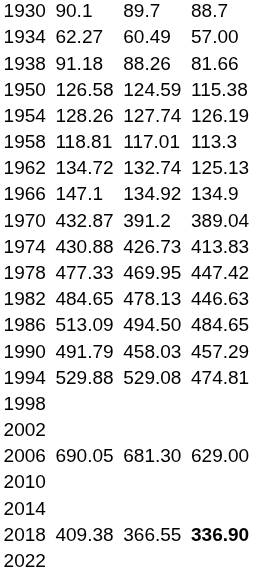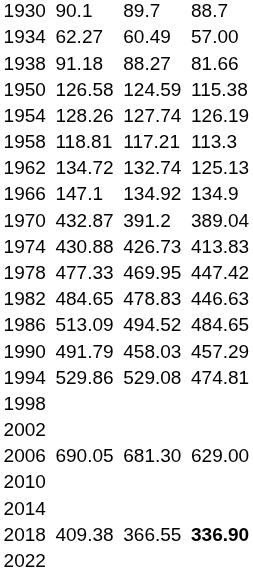1938 | column 5: 88.26 -> 88.27
1958 | column 5: 117.01 -> 117.21
1982 | column 5: 478.13 -> 478.83
1986 | column 5: 494.50 -> 494.52
1994 | column 3: 529.88 -> 529.86
